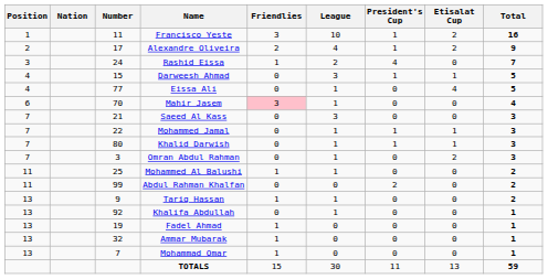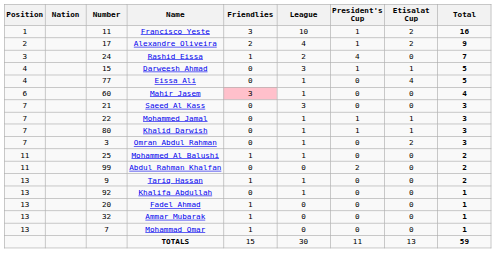Mahir Jasem | Number: 70 -> 60
Fadel Ahmad | Number: 19 -> 20
